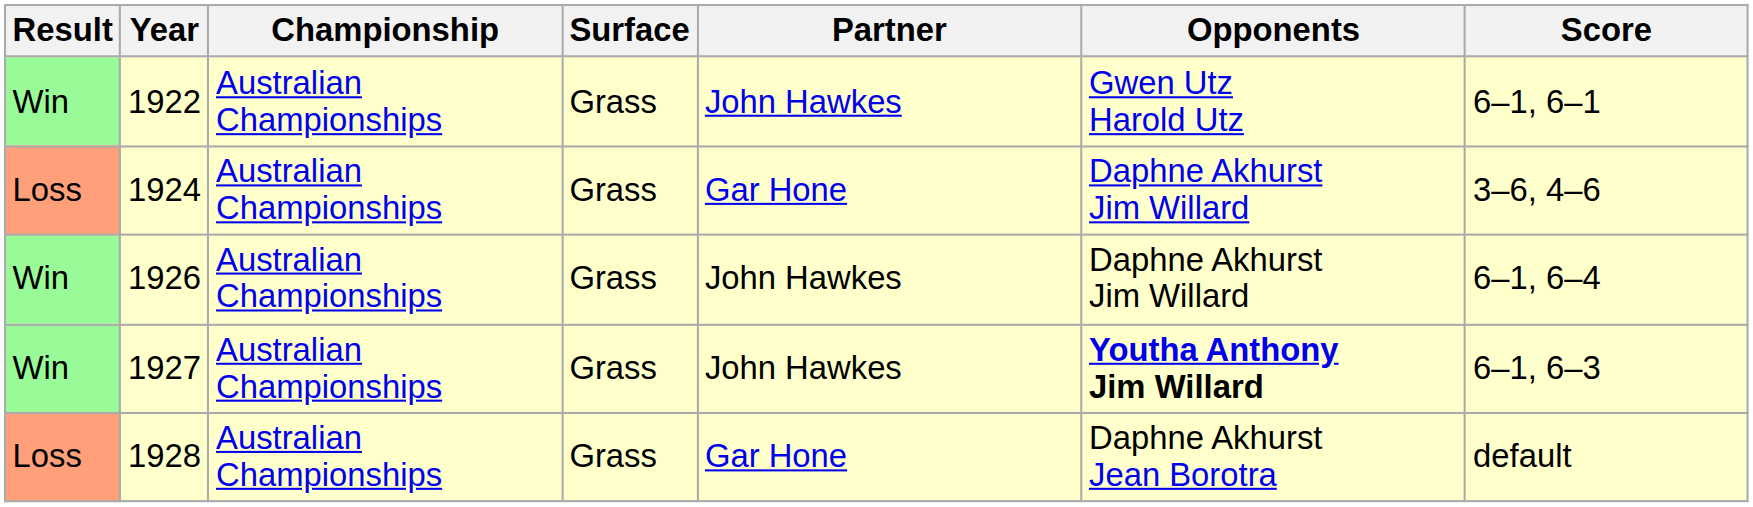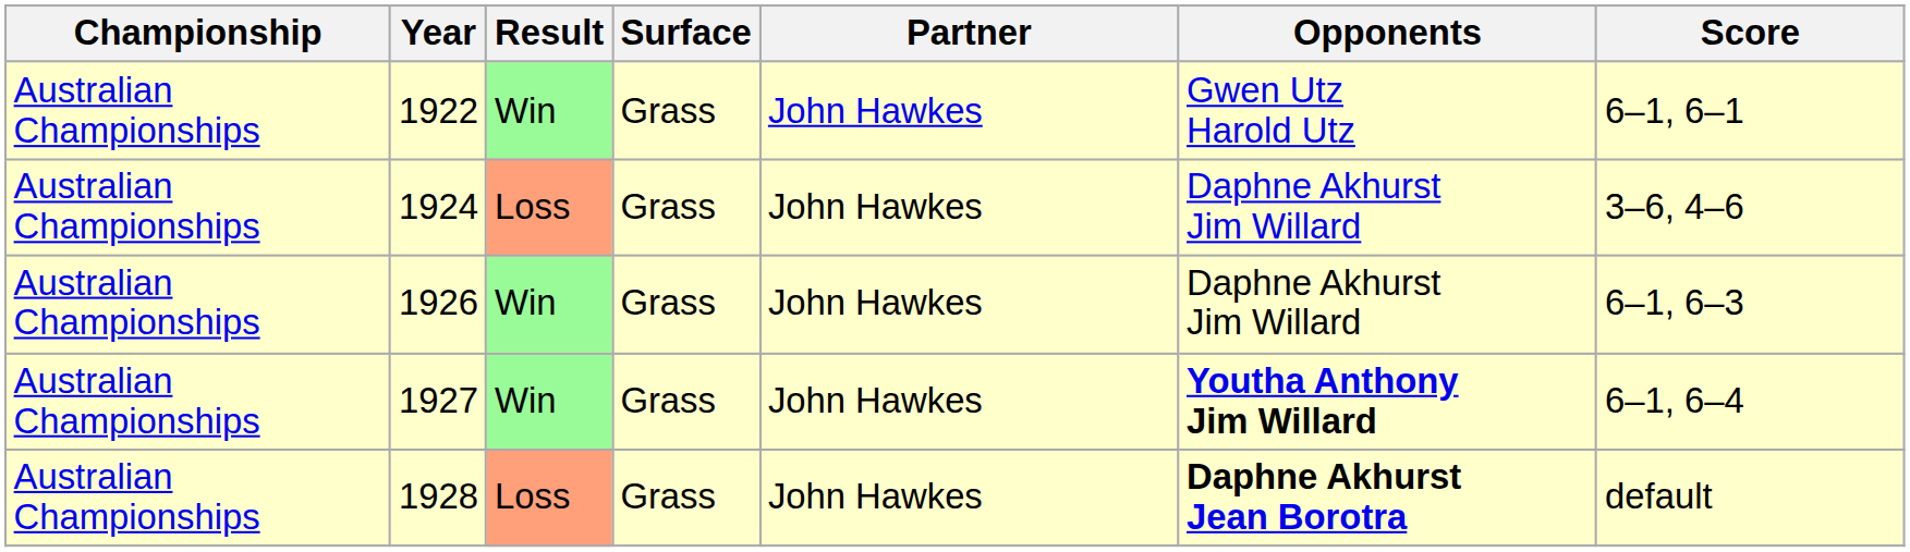columns swapped: Result <-> Championship
1924 | Partner: Gar Hone -> John Hawkes
1926 | Score: 6–1, 6–4 -> 6–1, 6–3
1927 | Score: 6–1, 6–3 -> 6–1, 6–4
1928 | Partner: Gar Hone -> John Hawkes
1928 | Opponents: normal -> bold
